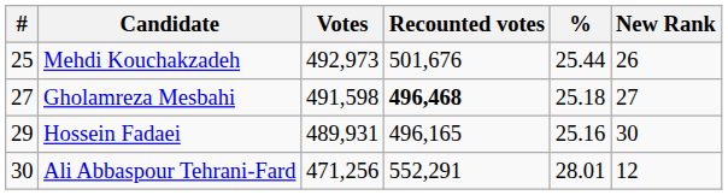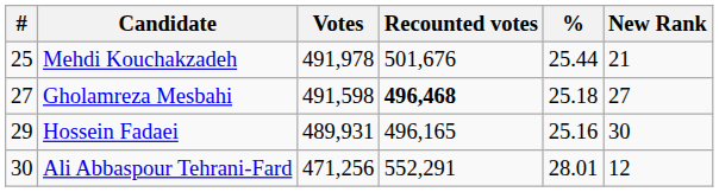Mehdi Kouchakzadeh | Votes: 492,973 -> 491,978
Mehdi Kouchakzadeh | New Rank: 26 -> 21
